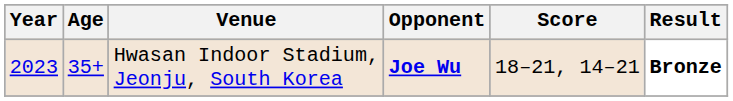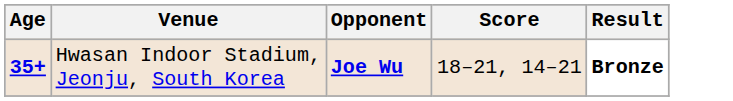- column: Year | 2023
Hwasan Indoor Stadium, Jeonju, South Korea | Age: normal -> bold
